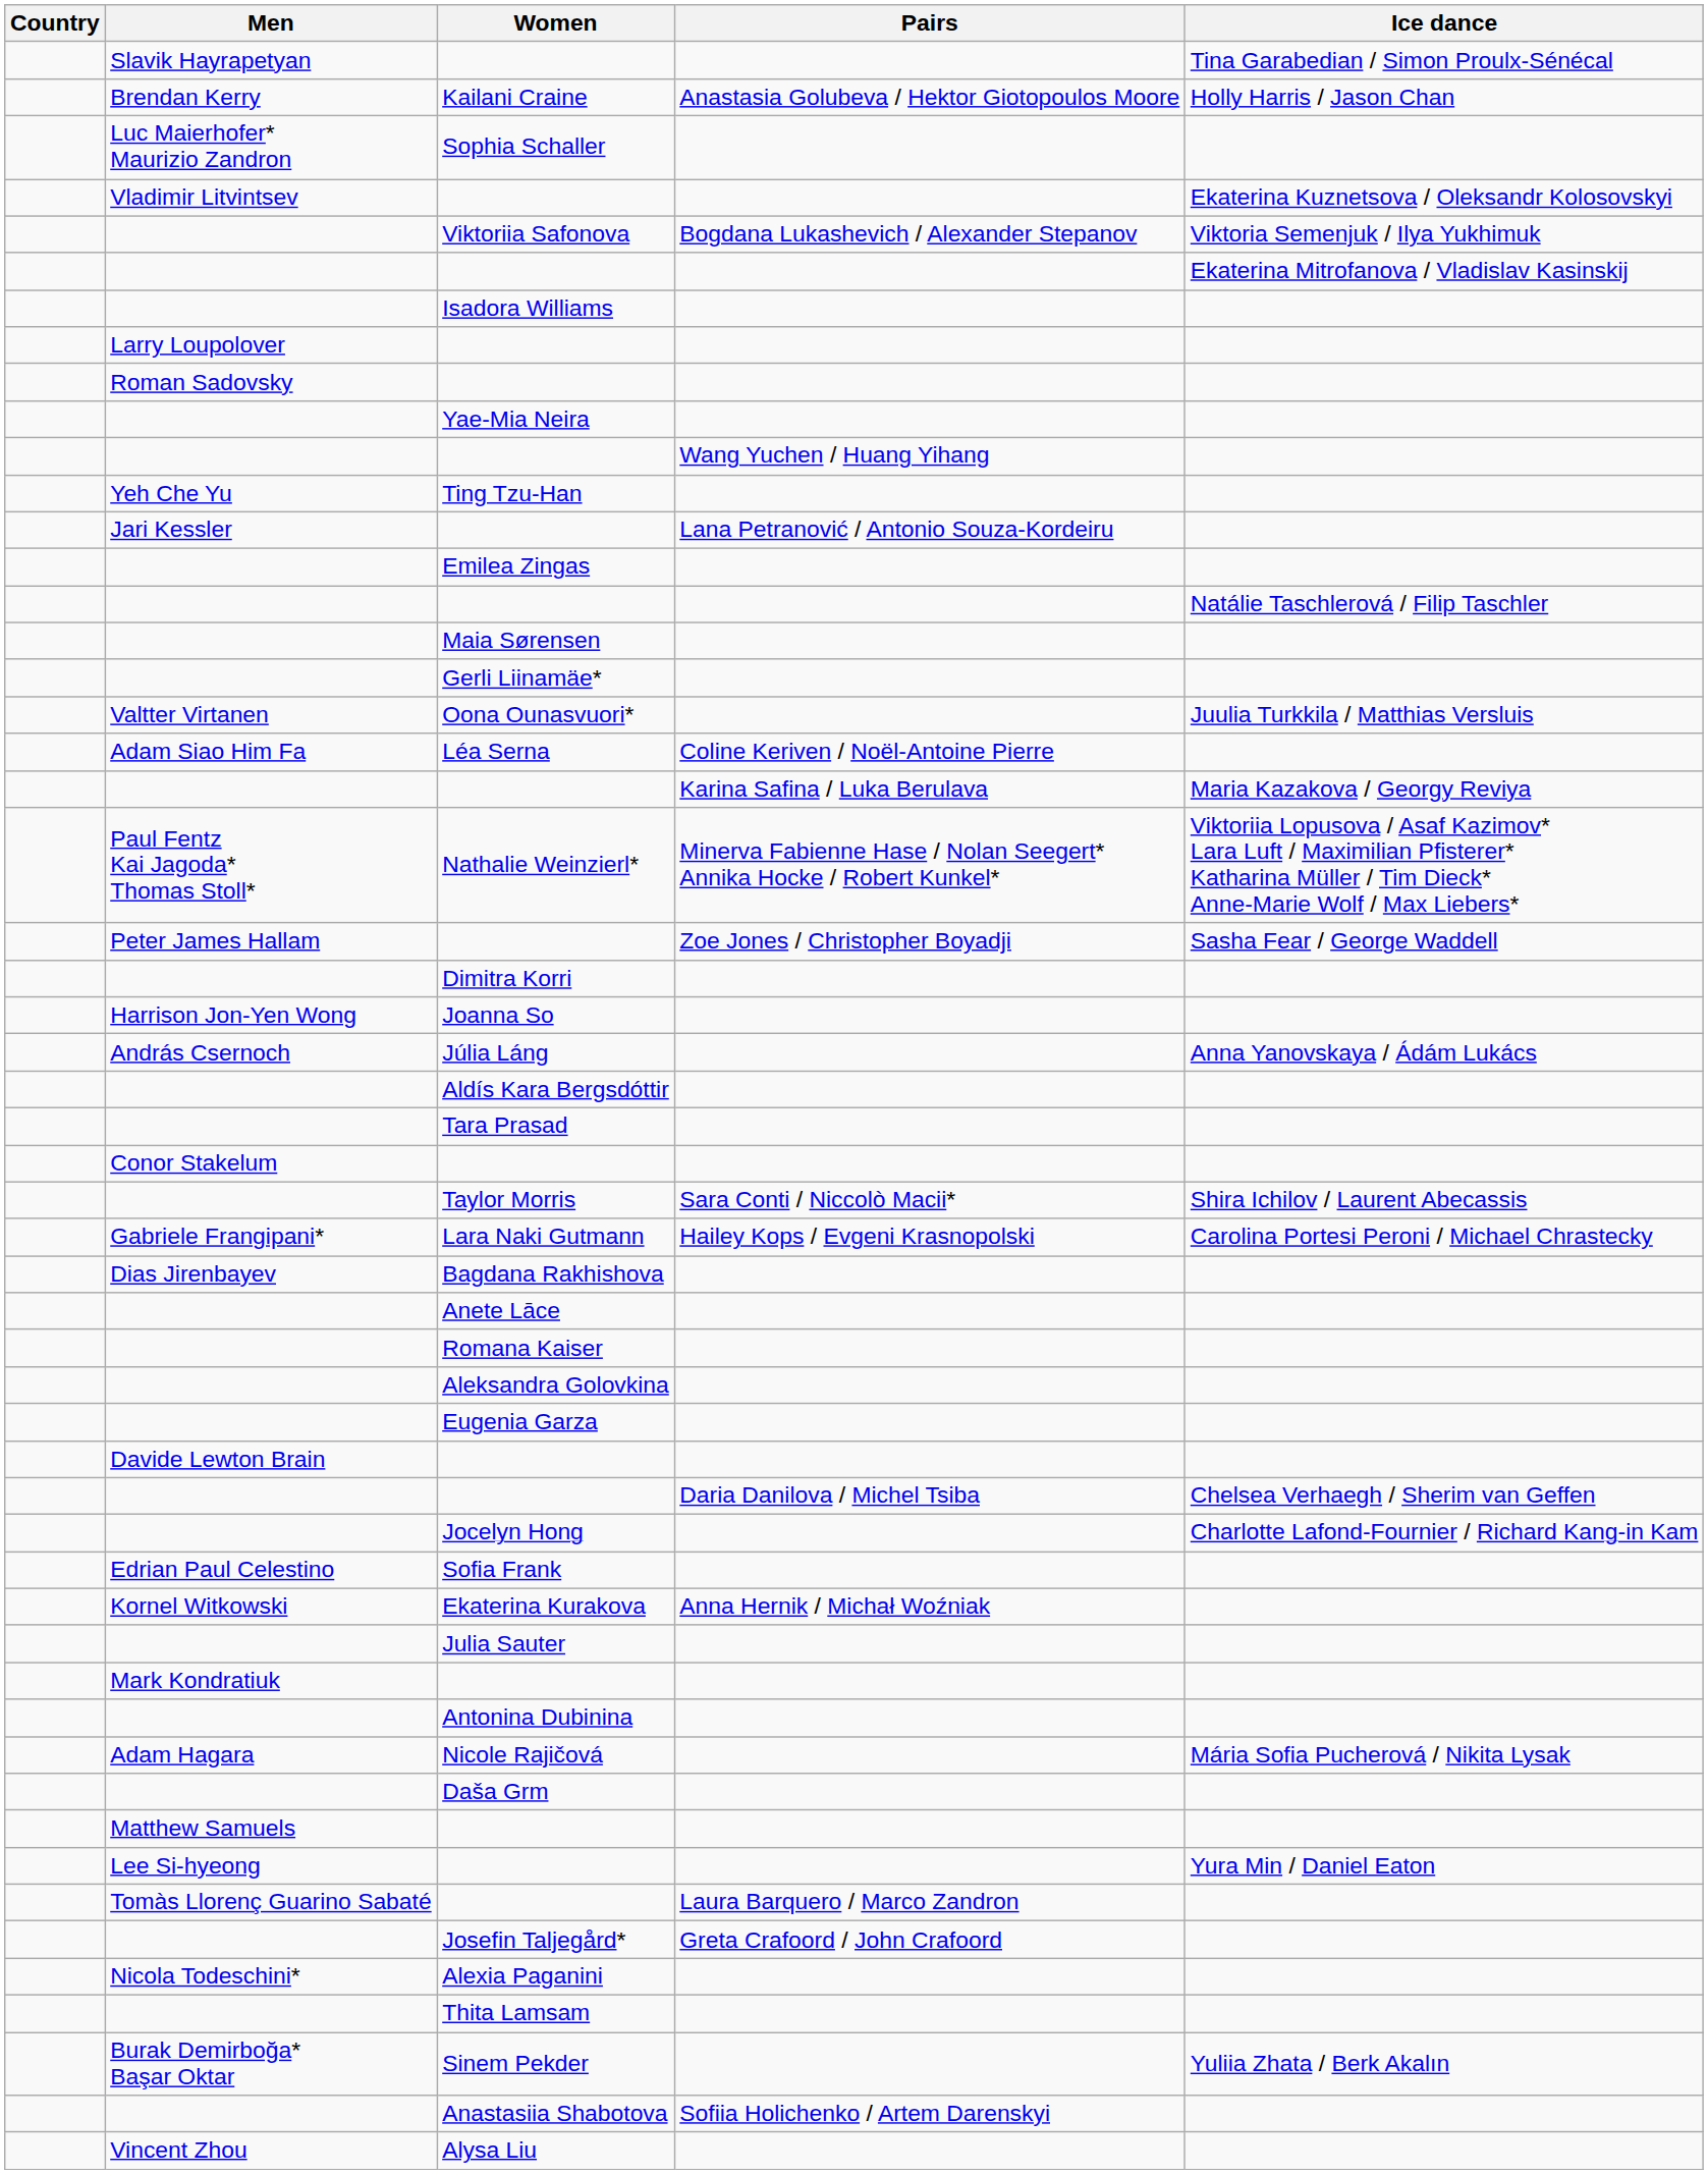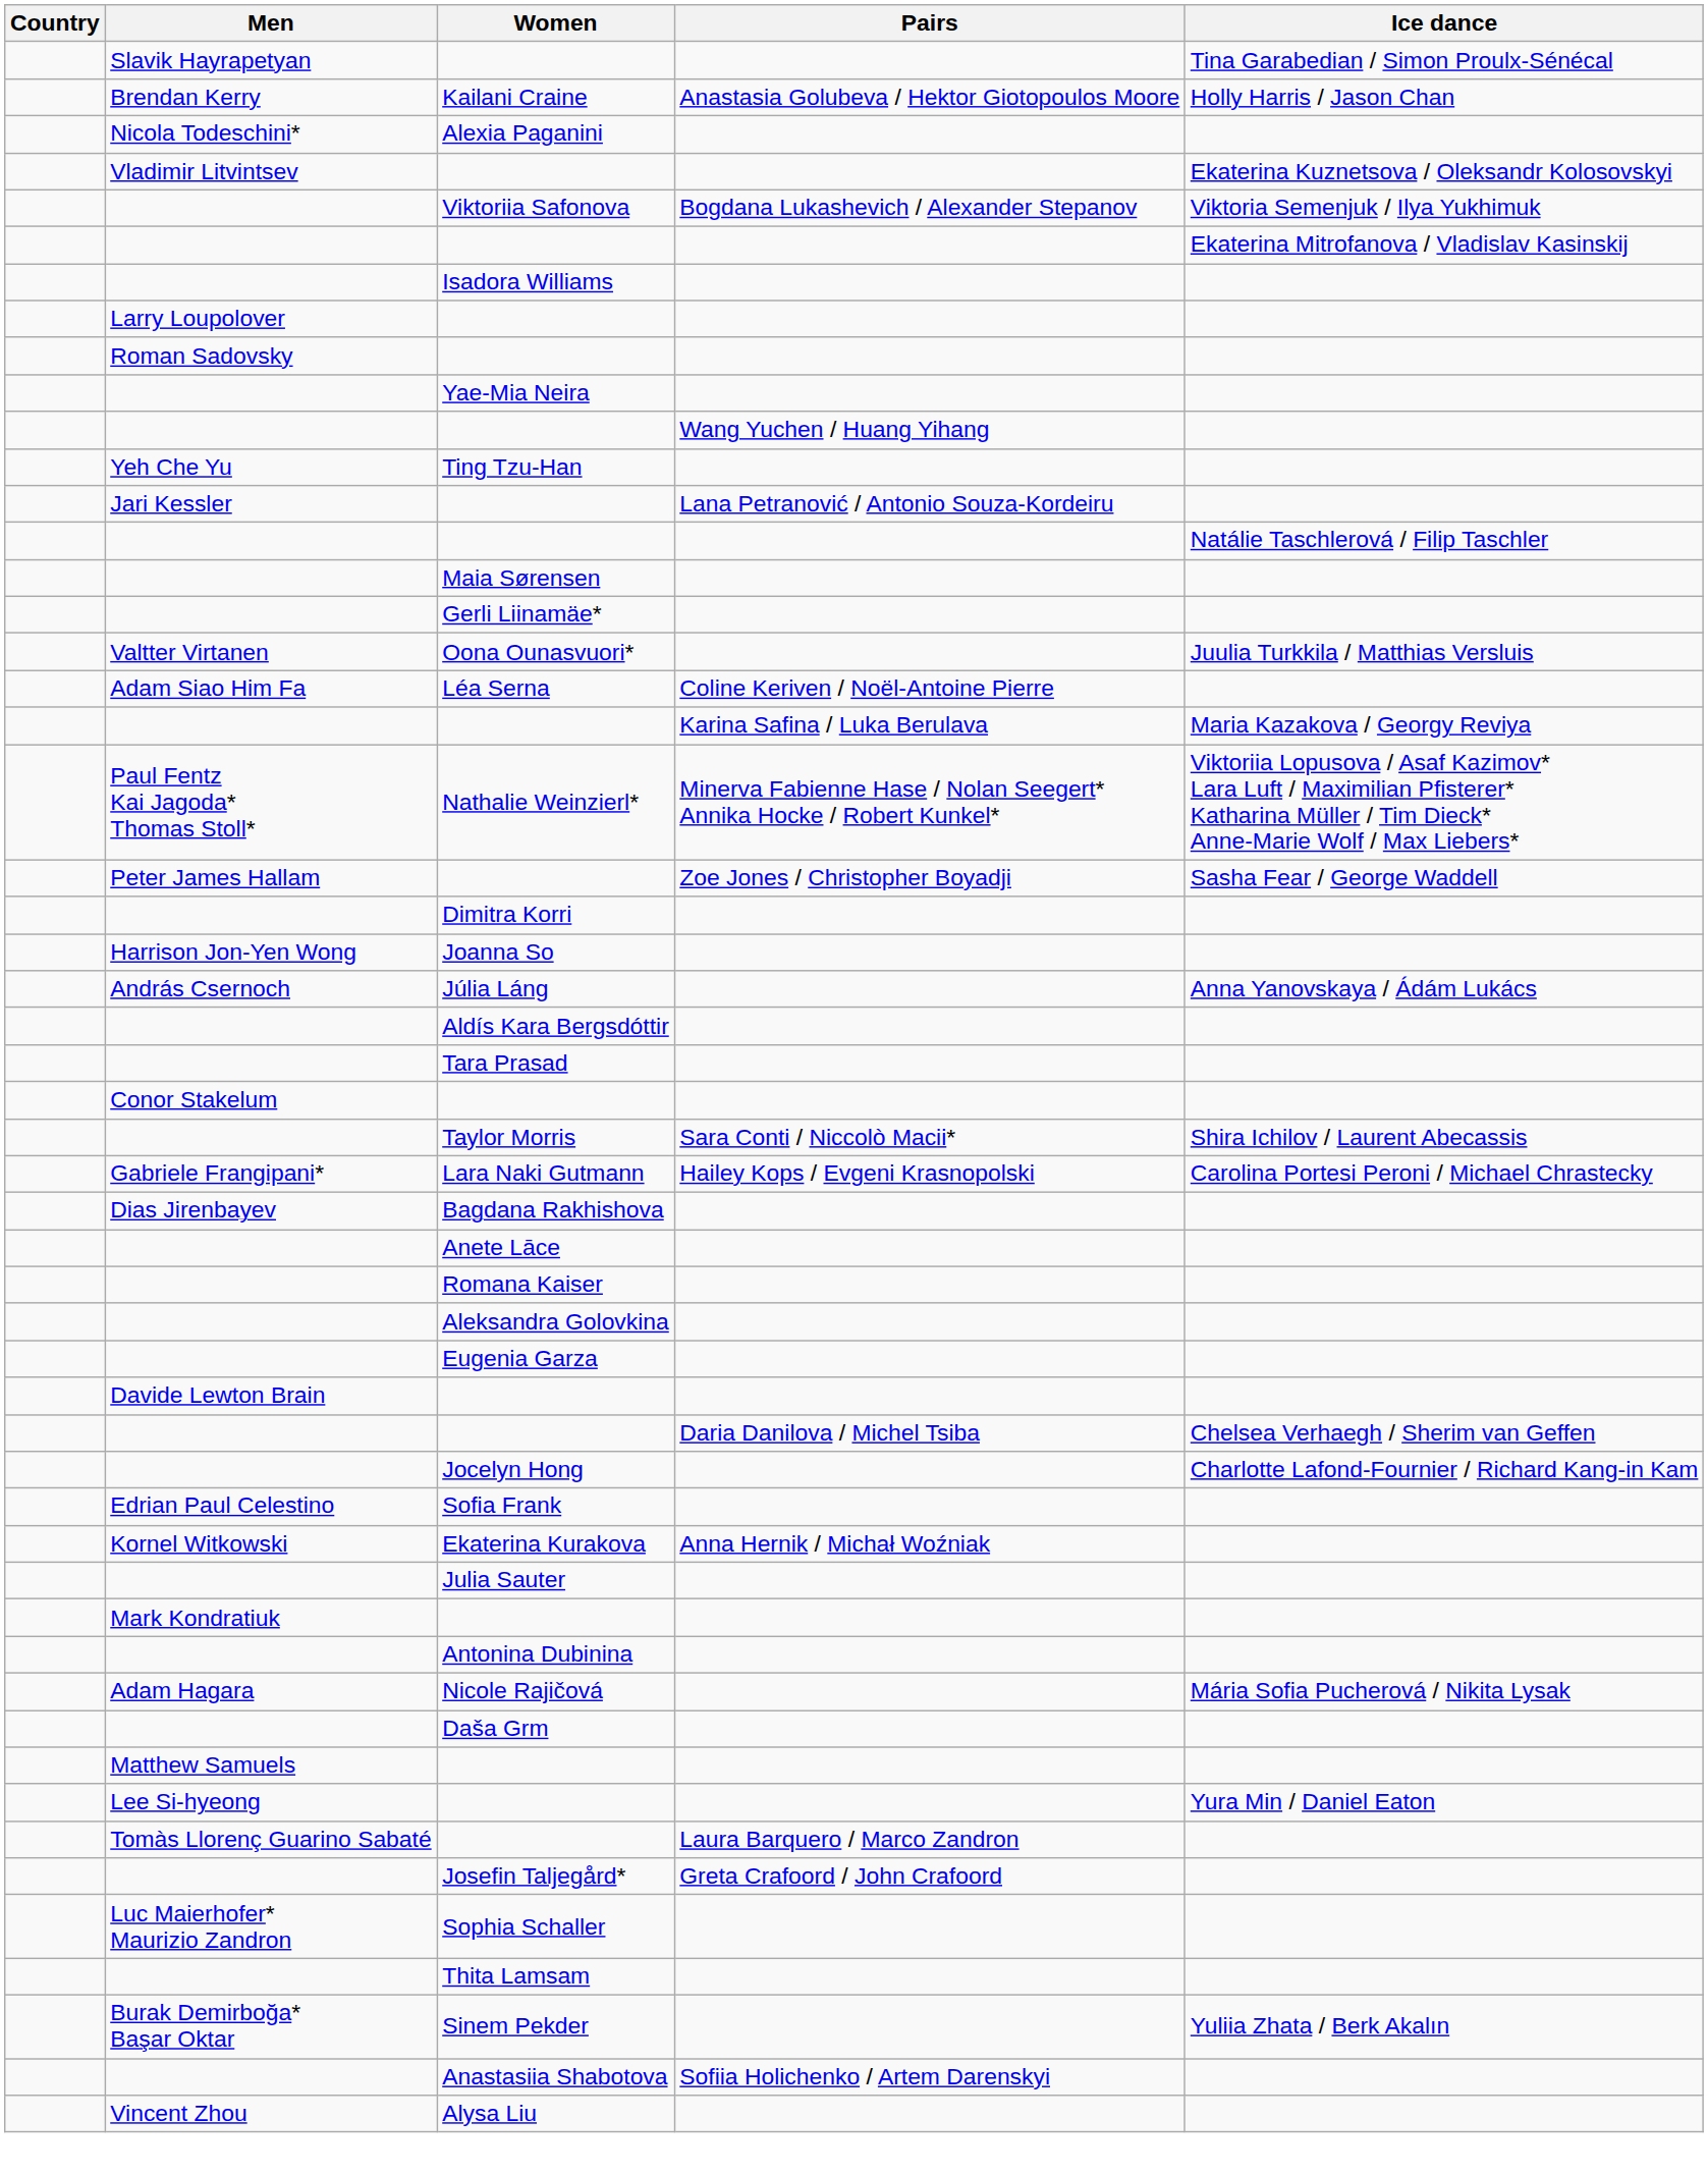rows swapped: Sophia Schaller <-> Alexia Paganini
- row: Emilea Zingas
